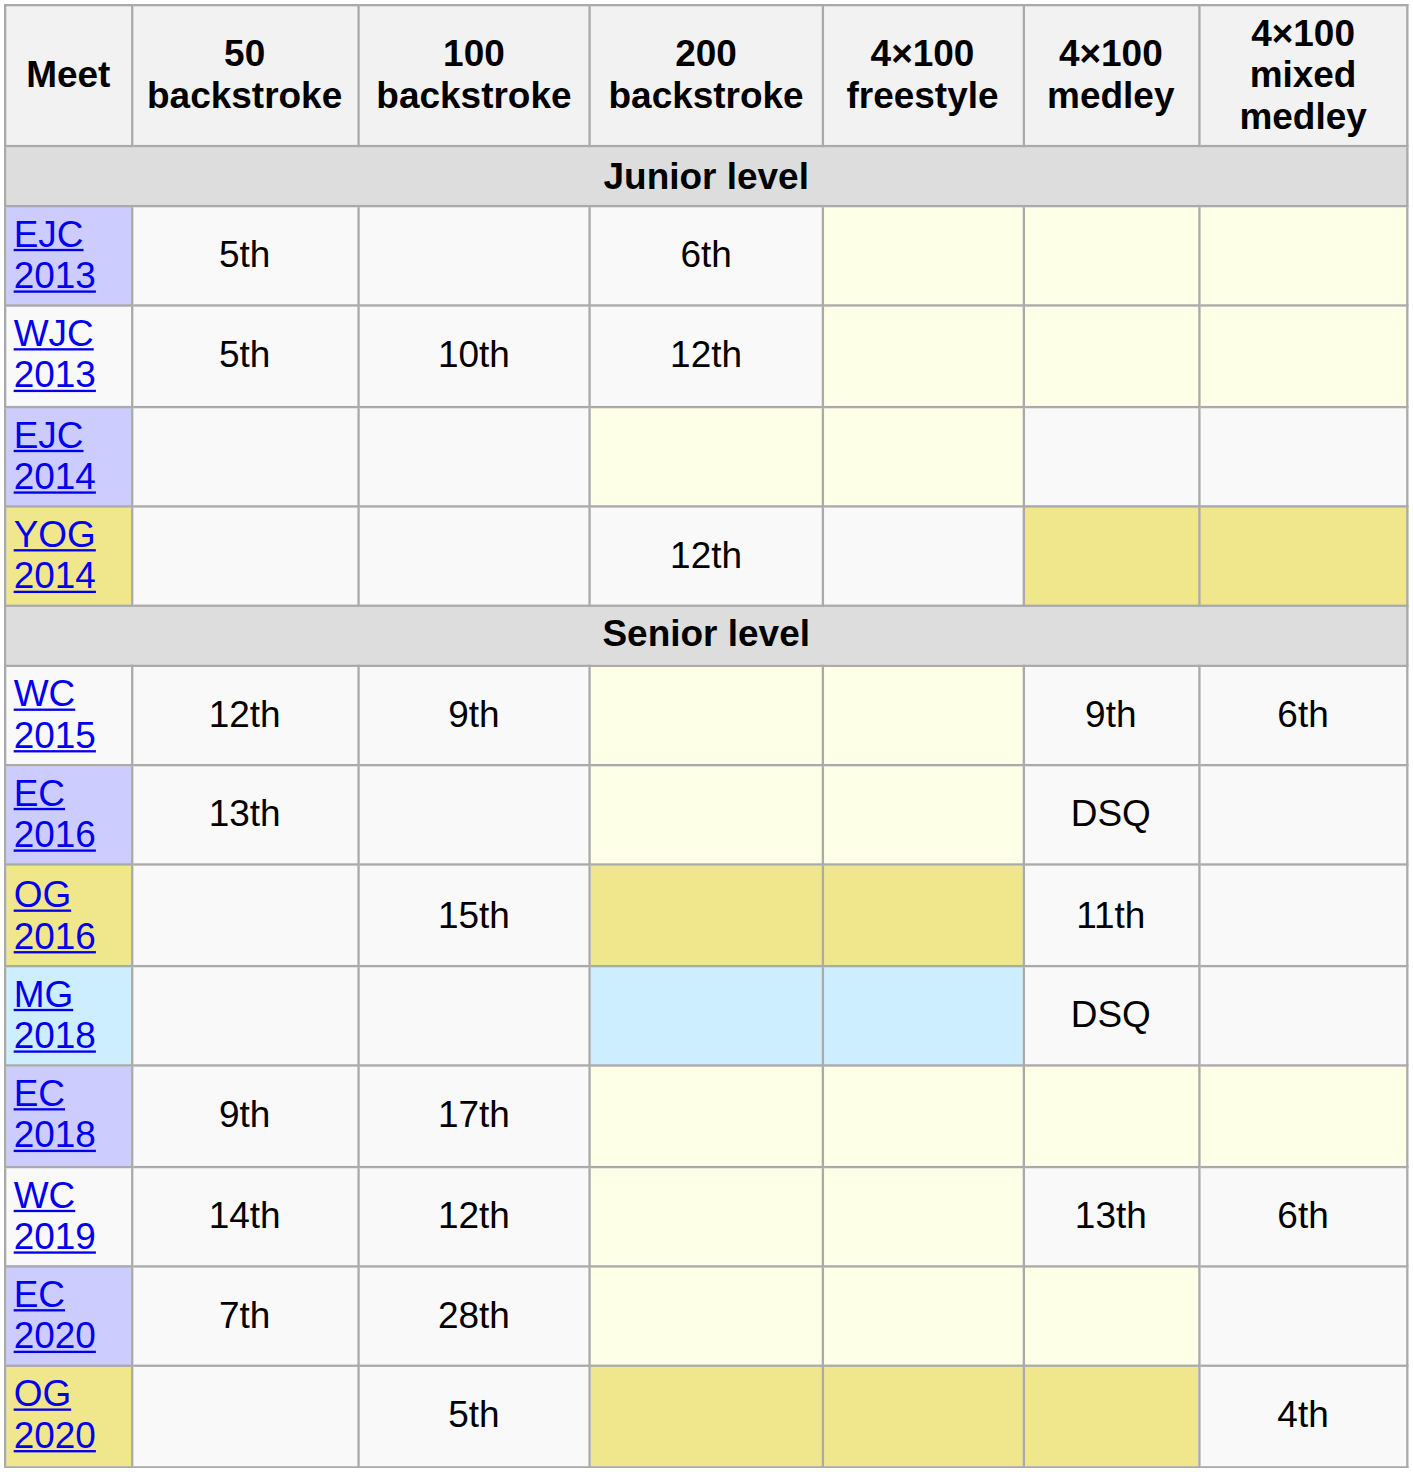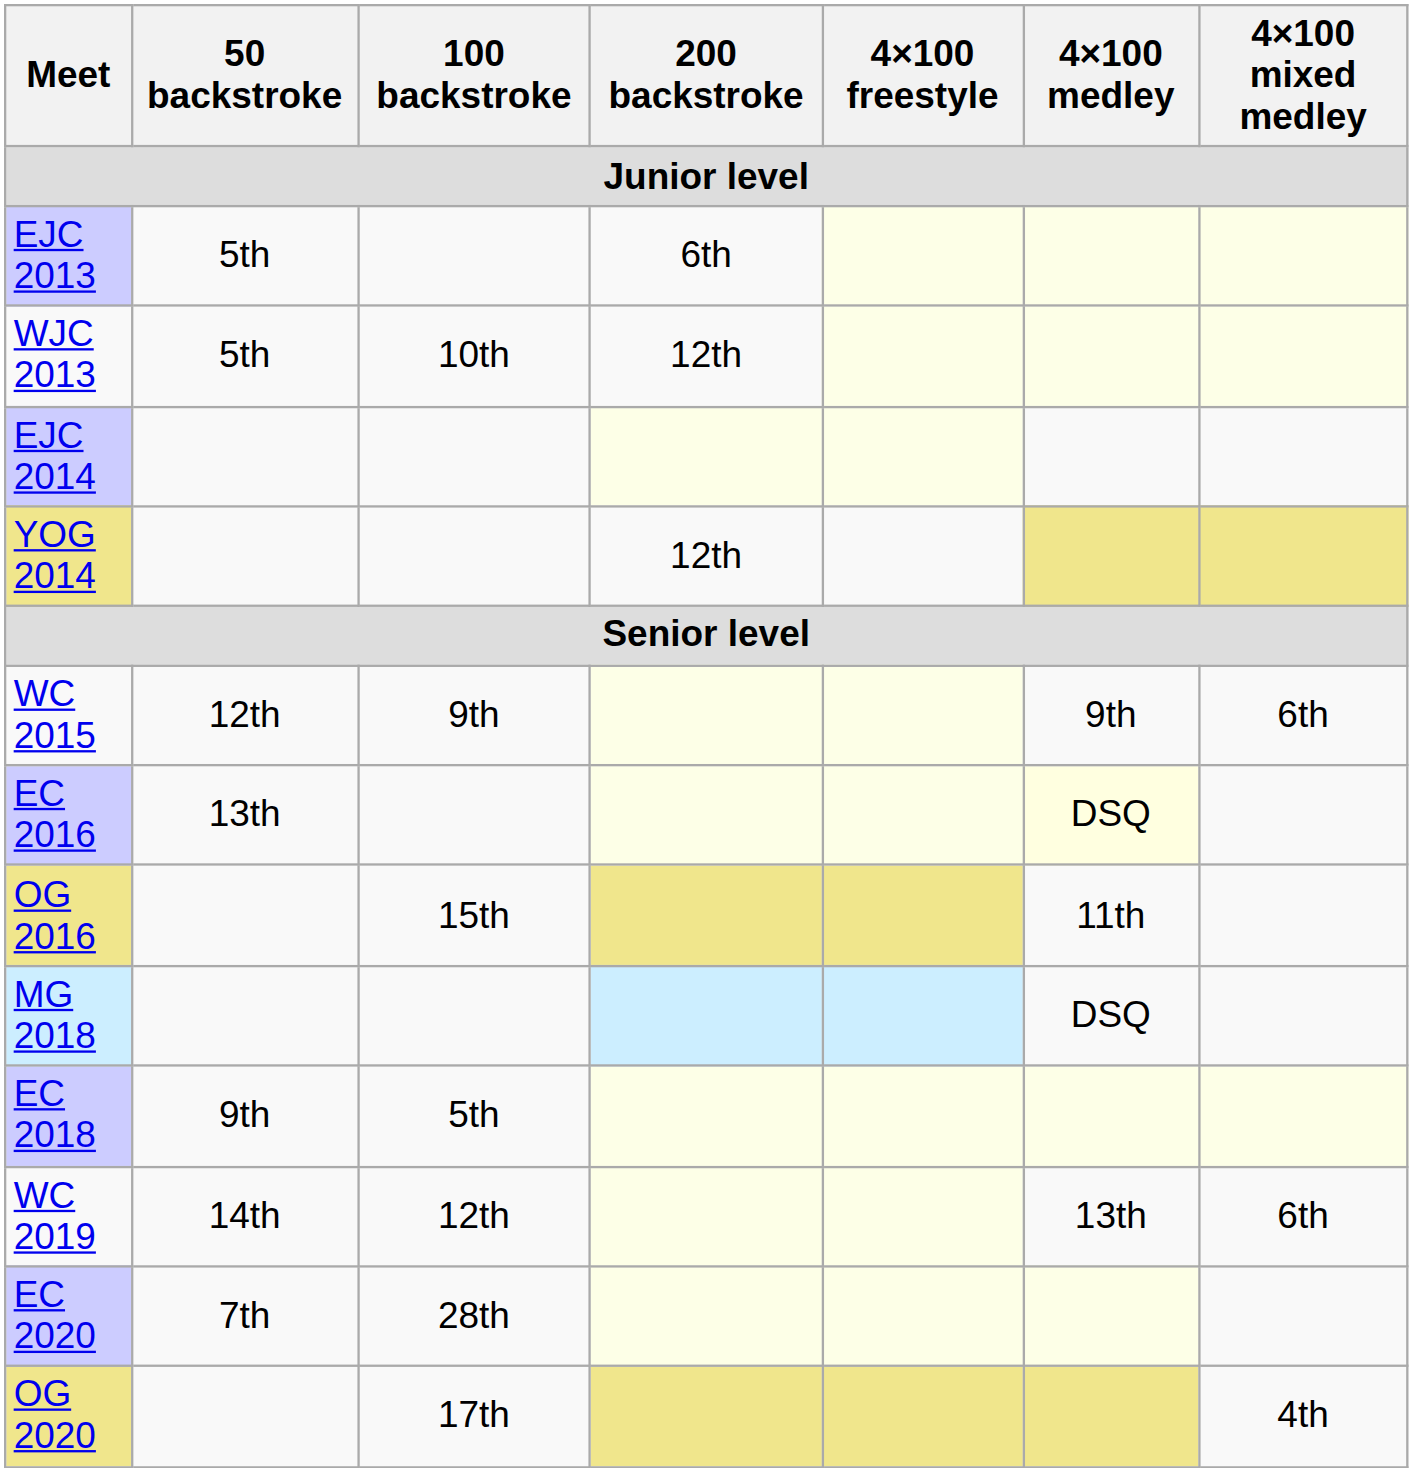EC 2016 | 4×100 medley: no background -> lightyellow background
EC 2018 | 100 backstroke: 17th -> 5th
OG 2020 | 100 backstroke: 5th -> 17th
